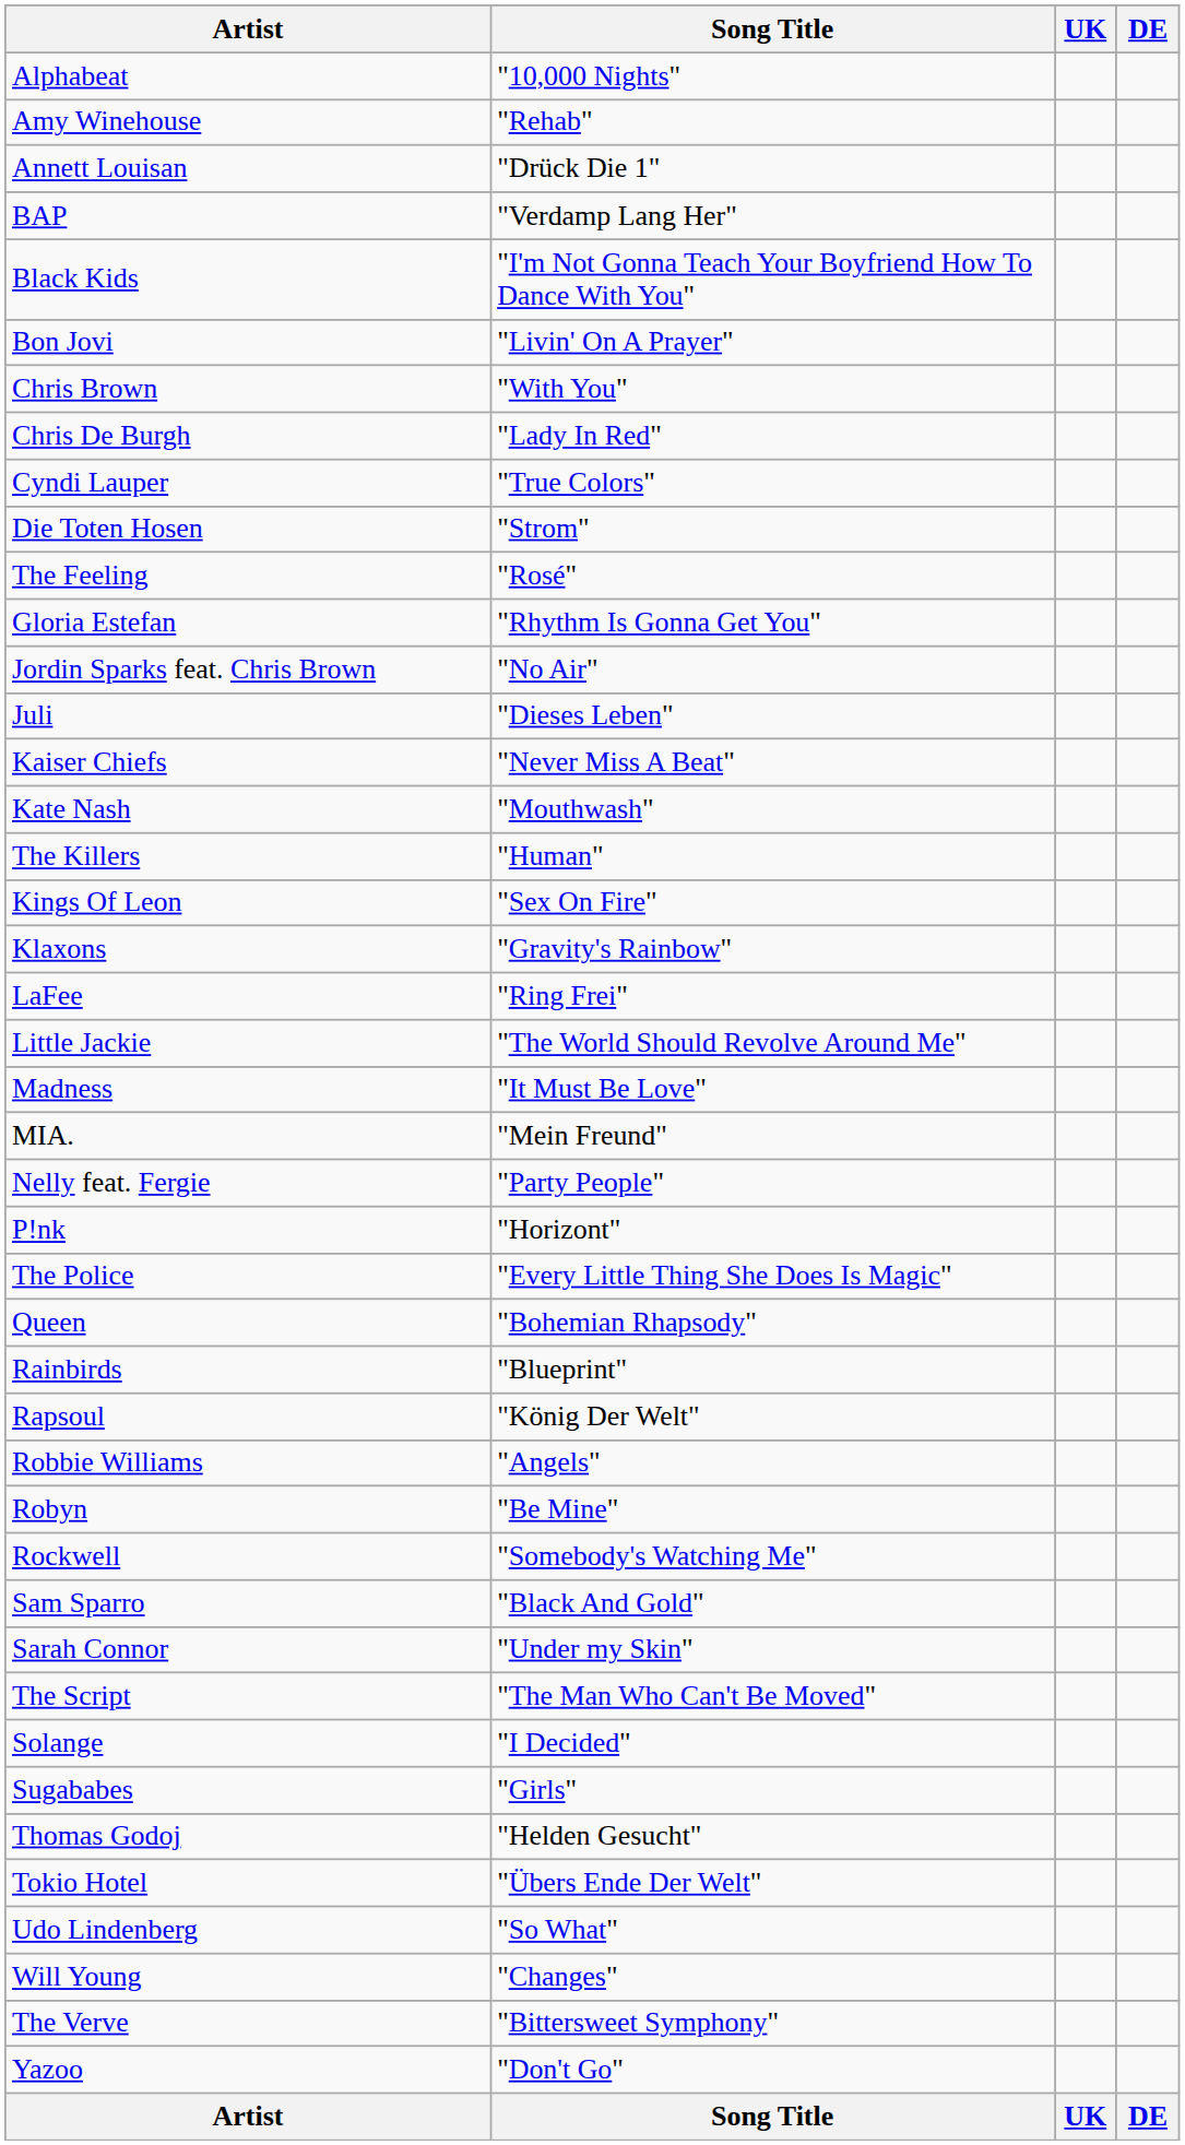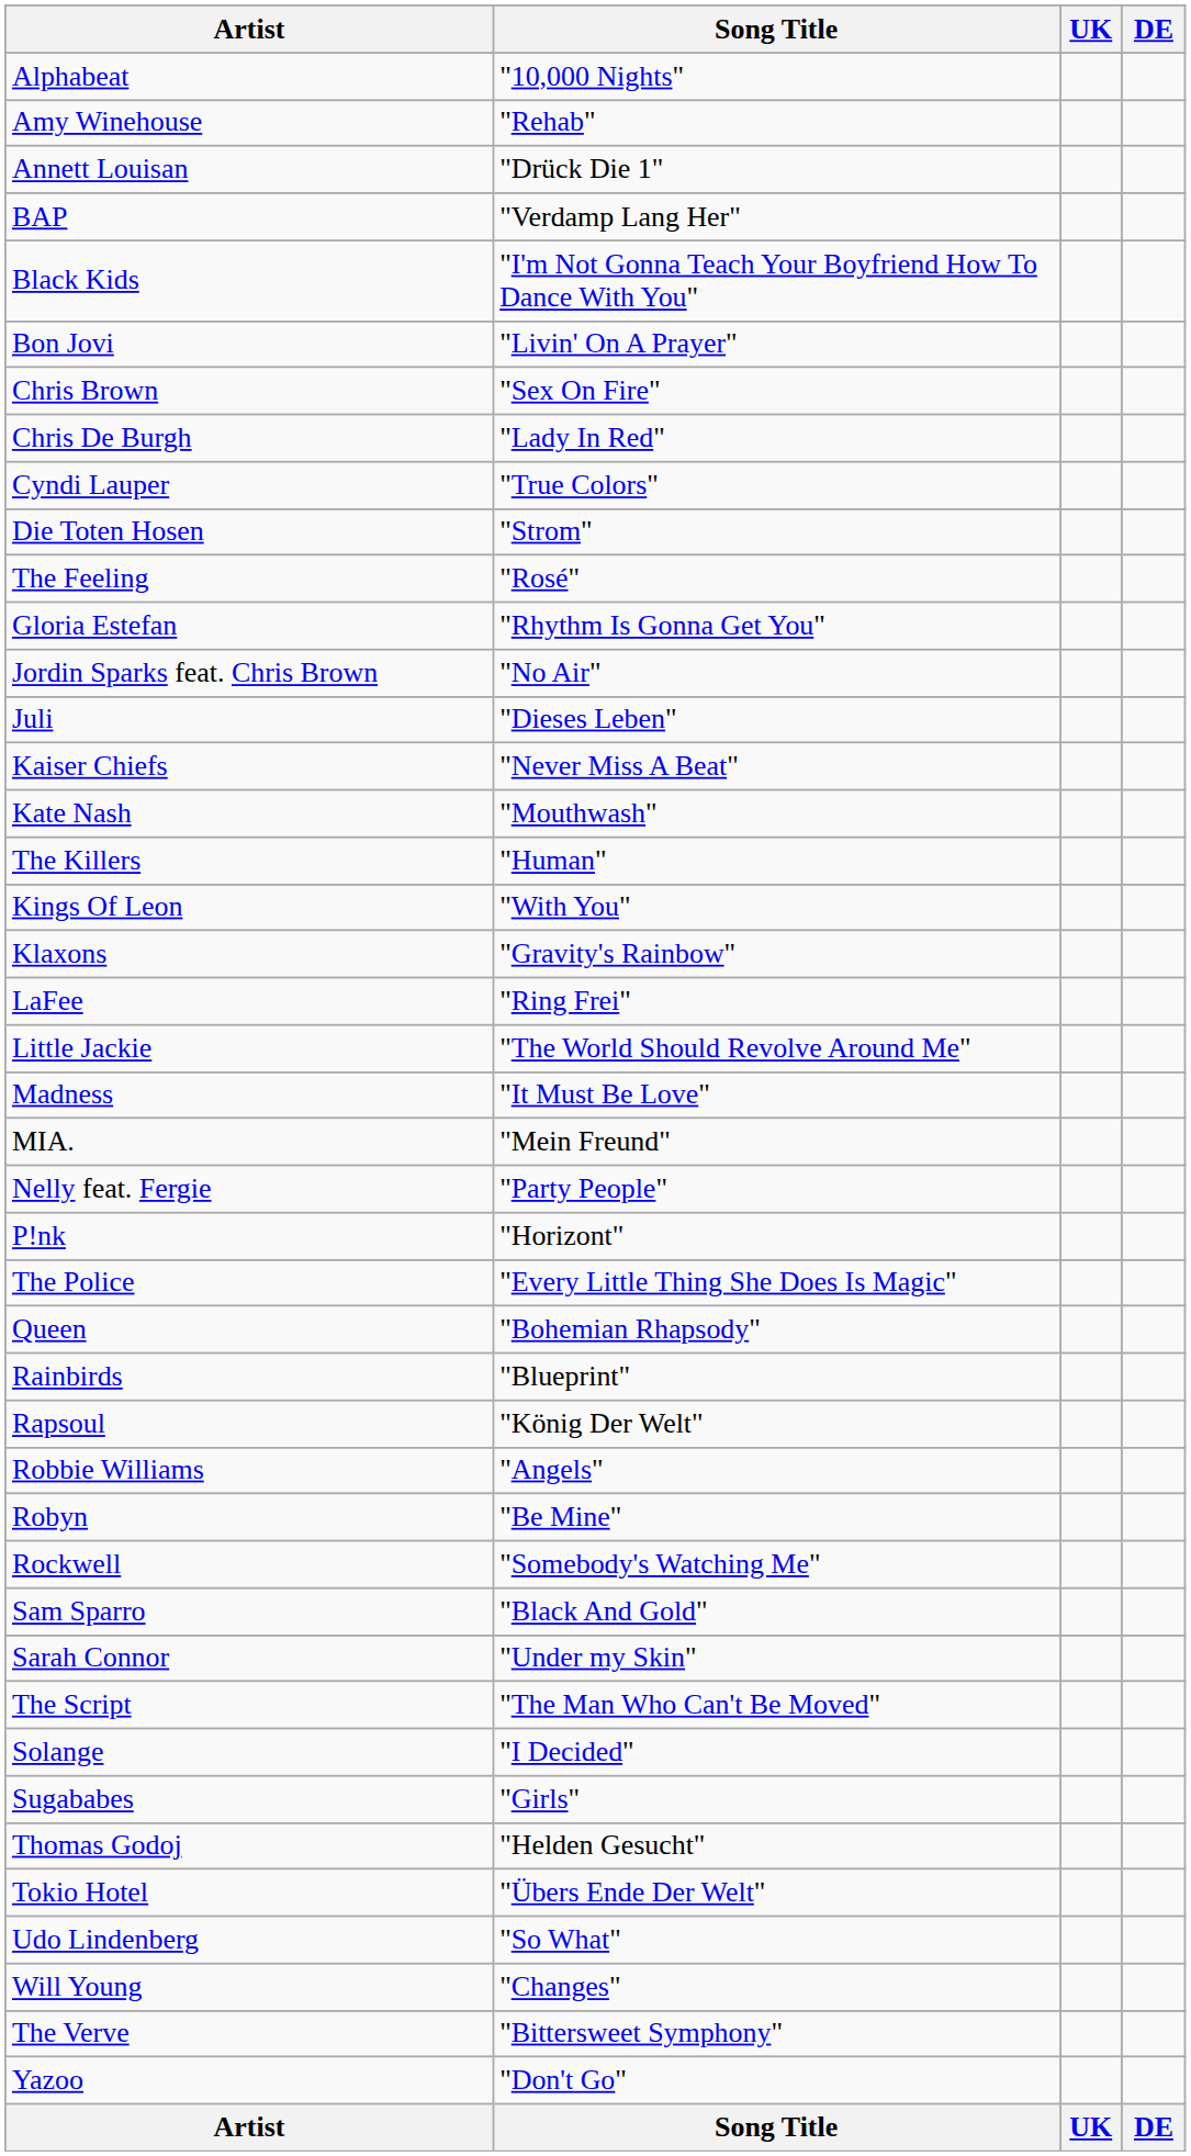Chris Brown | Song Title: "With You" -> "Sex On Fire"
Kings Of Leon | Song Title: "Sex On Fire" -> "With You"
